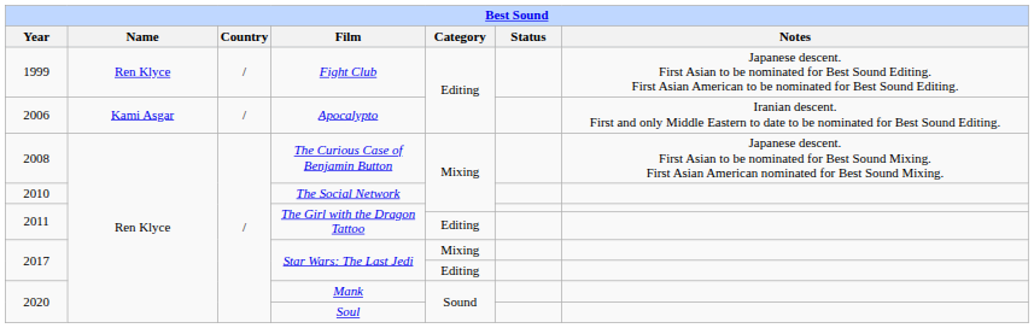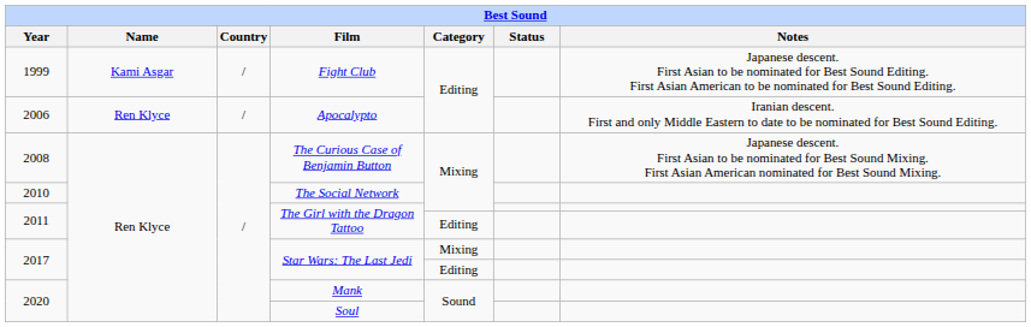Fight Club | Name: Ren Klyce -> Kami Asgar
Apocalypto | Name: Kami Asgar -> Ren Klyce
